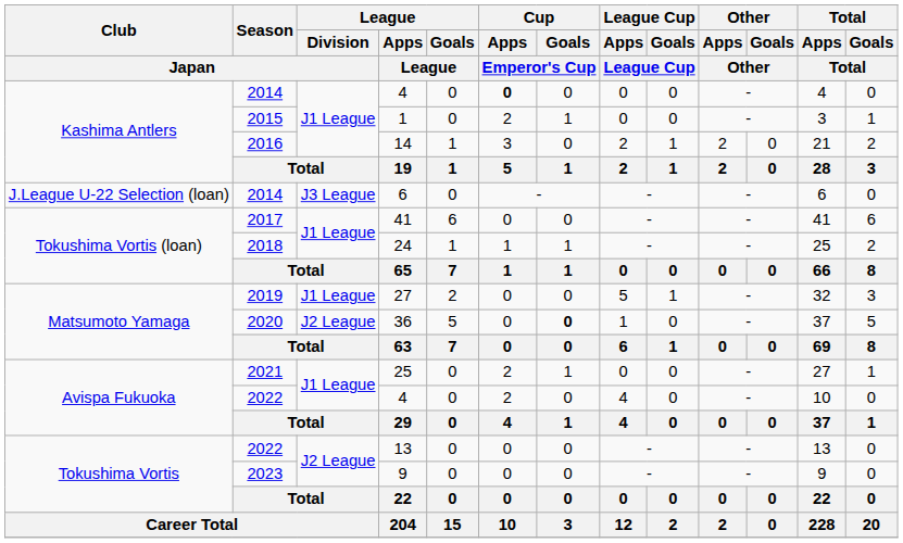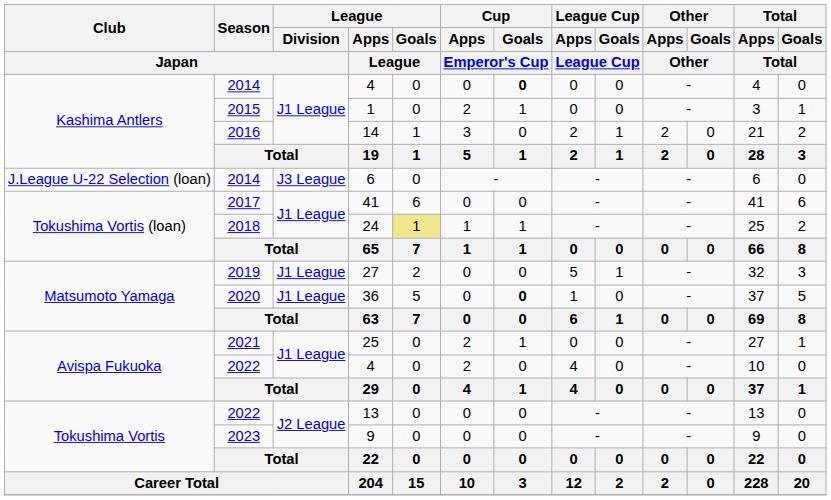2014 / 4 | Cup / Apps / Emperor's Cup: bold -> normal
2014 / 4 | Cup / Goals / Emperor's Cup: normal -> bold
24 | League / Goals / League: no background -> khaki background
36 | League / Division / Japan: J2 League -> J1 League
